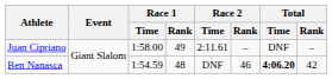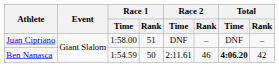Juan Cipriano | Race 1 / Rank: 49 -> 51
Juan Cipriano | Race 2 / Time: 2:11.61 -> DNF
Ben Nanasca | Race 1 / Rank: 48 -> 50
Ben Nanasca | Race 2 / Time: DNF -> 2:11.61
